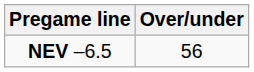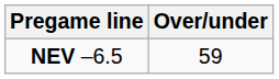NEV –6.5 | Over/under: 56 -> 59
